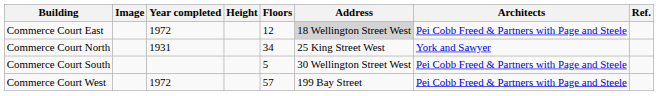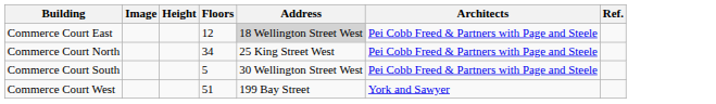- column: Year completed | 1972 | 1931 | 1972
Commerce Court North | Architects: York and Sawyer -> Pei Cobb Freed & Partners with Page and Steele
Commerce Court West | Floors: 57 -> 51
Commerce Court West | Architects: Pei Cobb Freed & Partners with Page and Steele -> York and Sawyer
